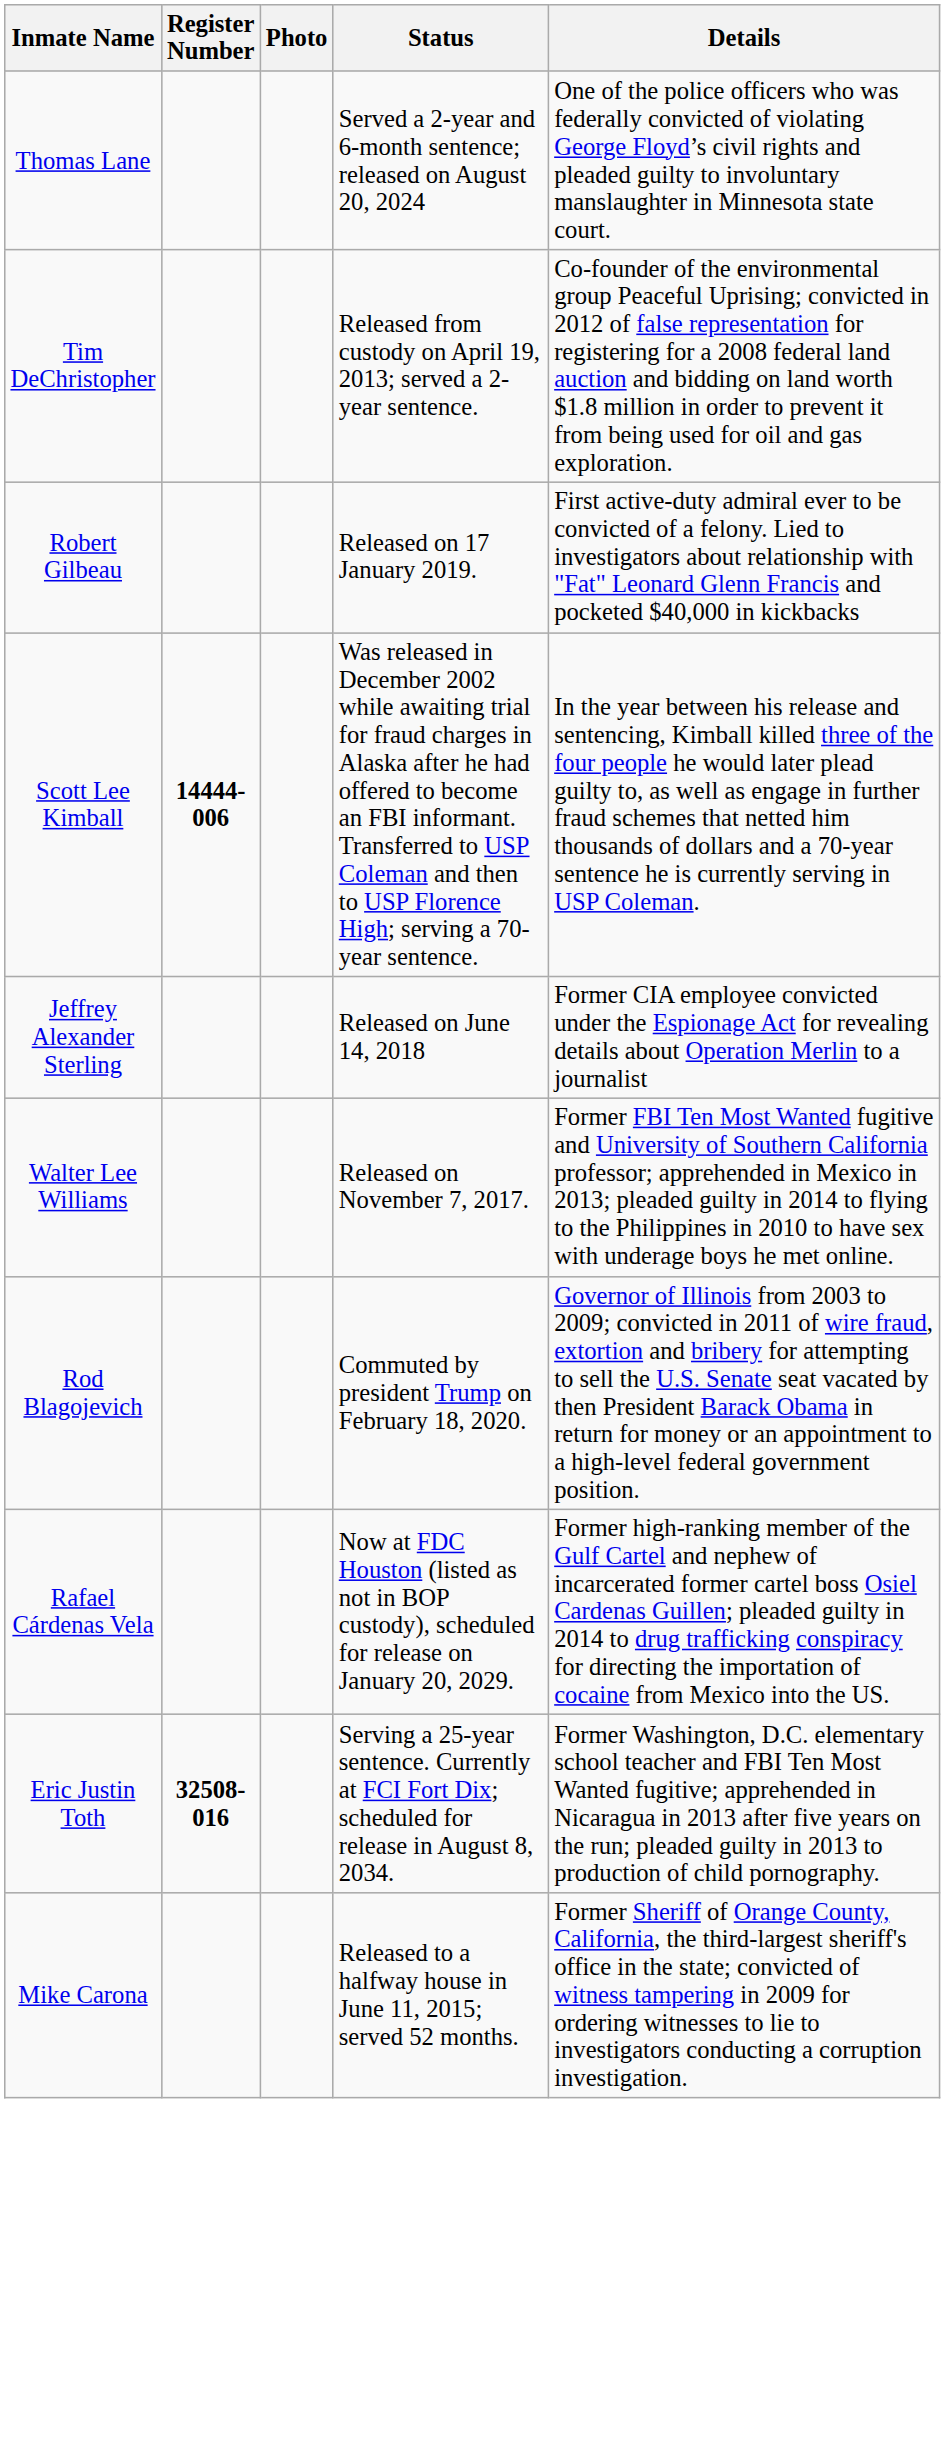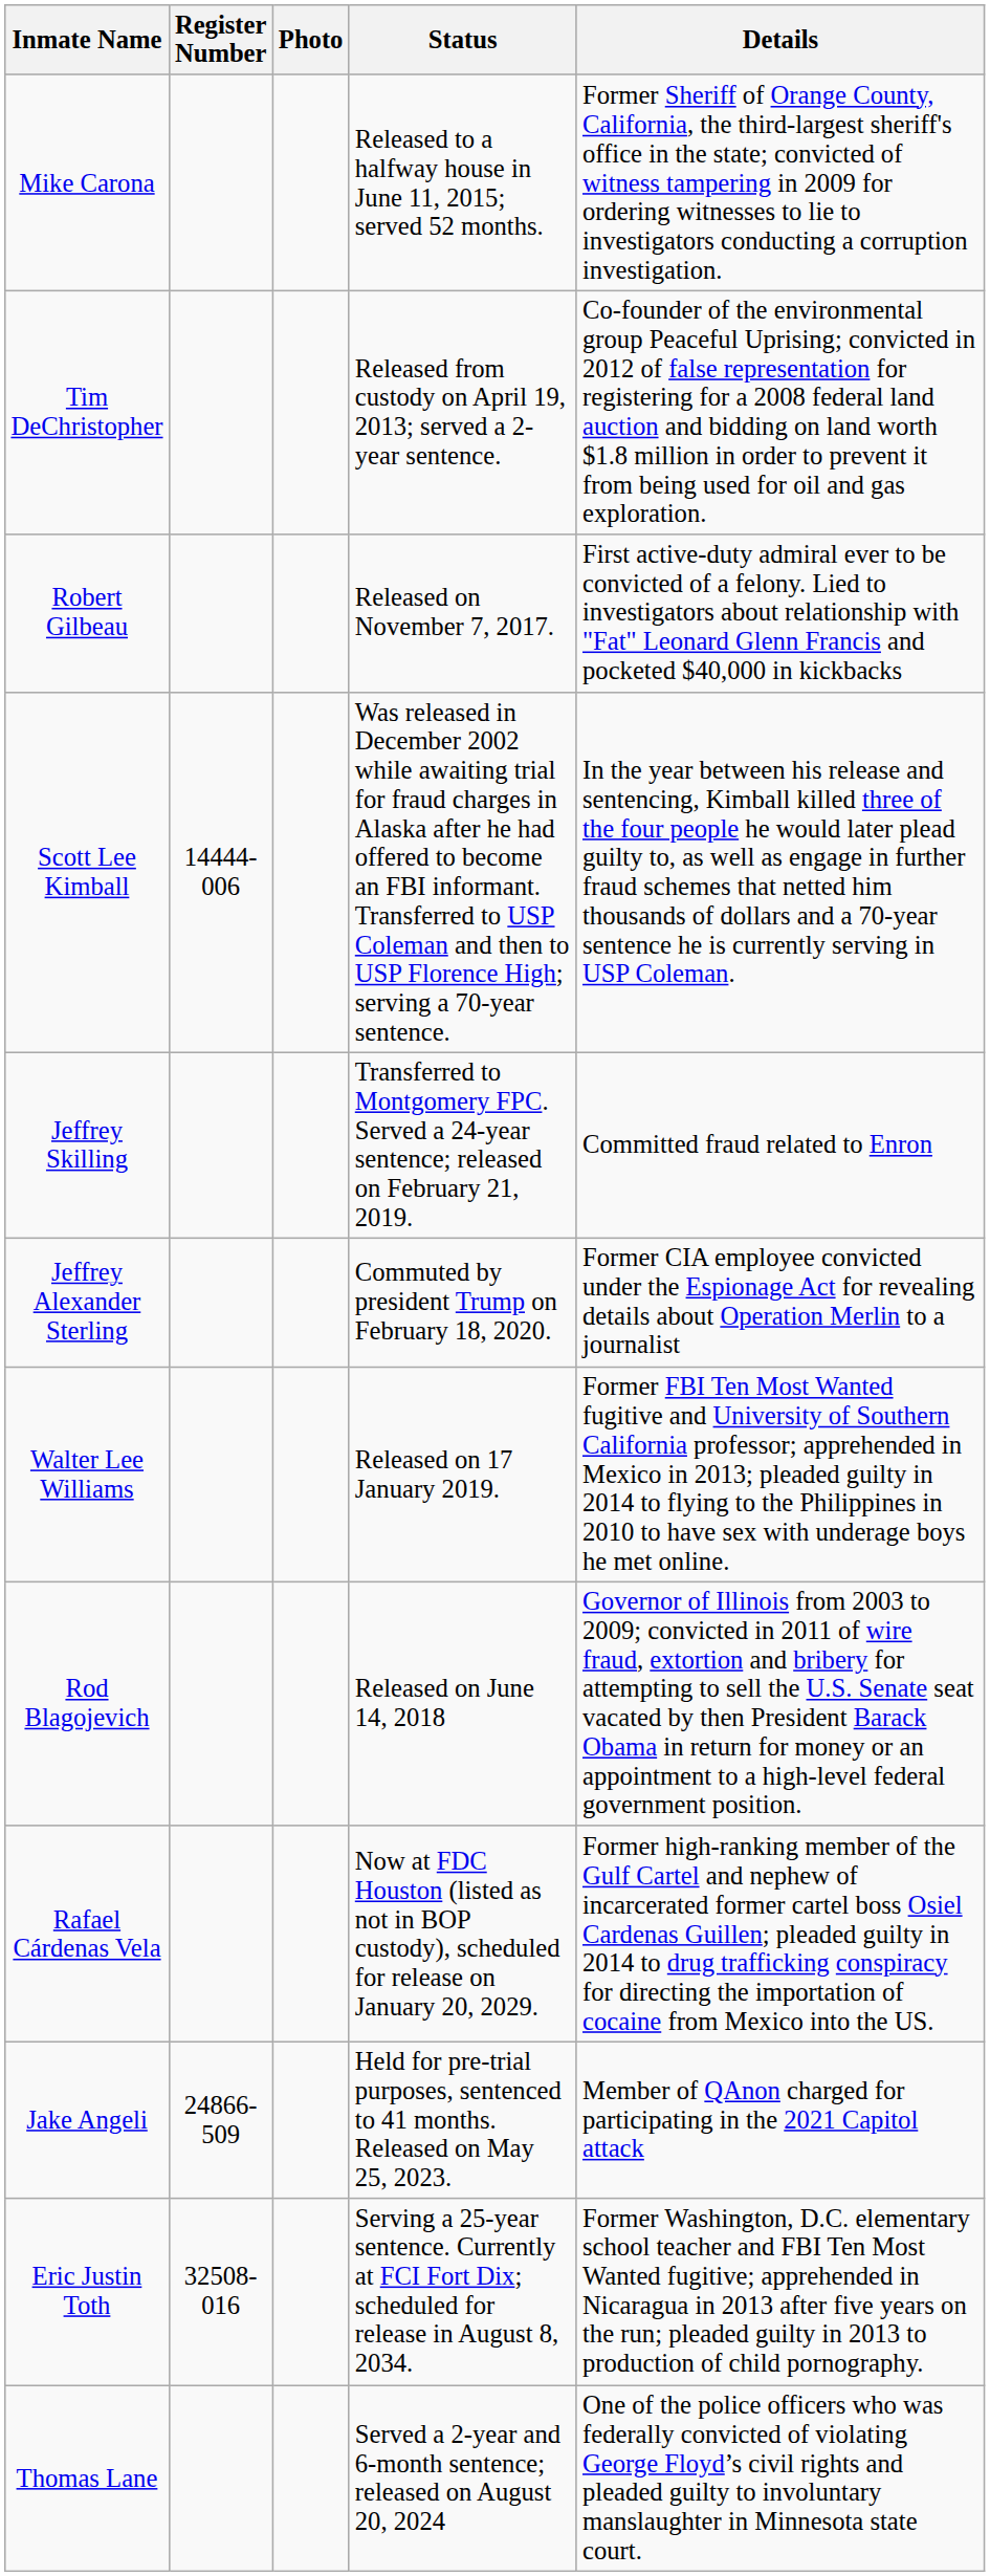rows swapped: Mike Carona <-> Thomas Lane
Robert Gilbeau | Status: Released on 17 January 2019. -> Released on November 7, 2017.
Scott Lee Kimball | Register Number: bold -> normal
+ row: Jeffrey Skilling | Transferred to Montgomery FPC. Served a 24-year sentence; released on February 21, 2019. | Committed fraud related to Enron
Jeffrey Alexander Sterling | Status: Released on June 14, 2018 -> Commuted by president Trump on February 18, 2020.
Walter Lee Williams | Status: Released on November 7, 2017. -> Released on 17 January 2019.
Rod Blagojevich | Status: Commuted by president Trump on February 18, 2020. -> Released on June 14, 2018
+ row: Jake Angeli | 24866-509 | Held for pre-trial purposes, sentenced to 41 months. Released on May 25, 2023. | Member of QAnon charged for participating in the 2021 Capitol attack
Eric Justin Toth | Register Number: bold -> normal
